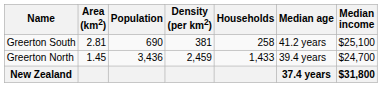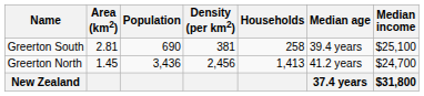Greerton South | Median age: 41.2 years -> 39.4 years
Greerton North | Density (per km2): 2,459 -> 2,456
Greerton North | Households: 1,433 -> 1,413
Greerton North | Median age: 39.4 years -> 41.2 years
